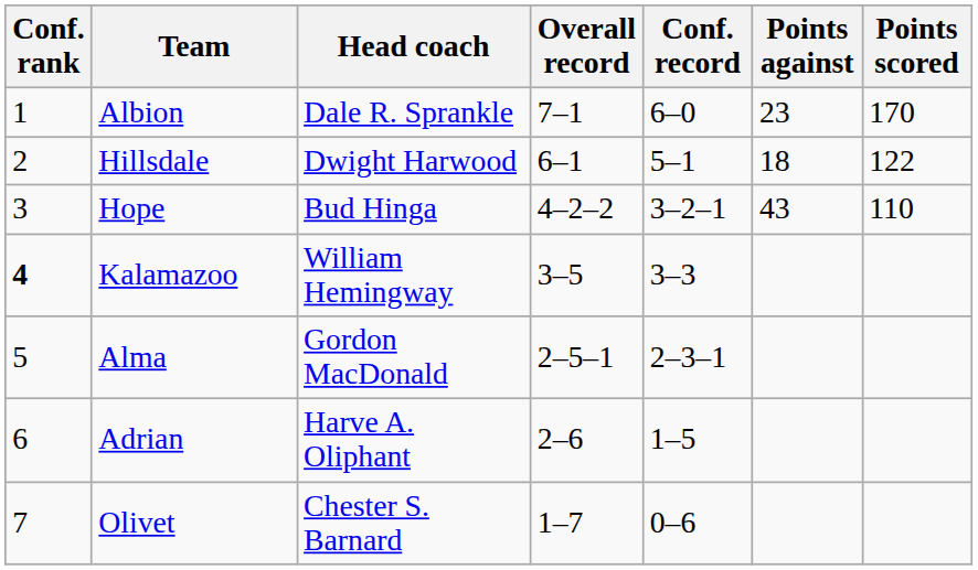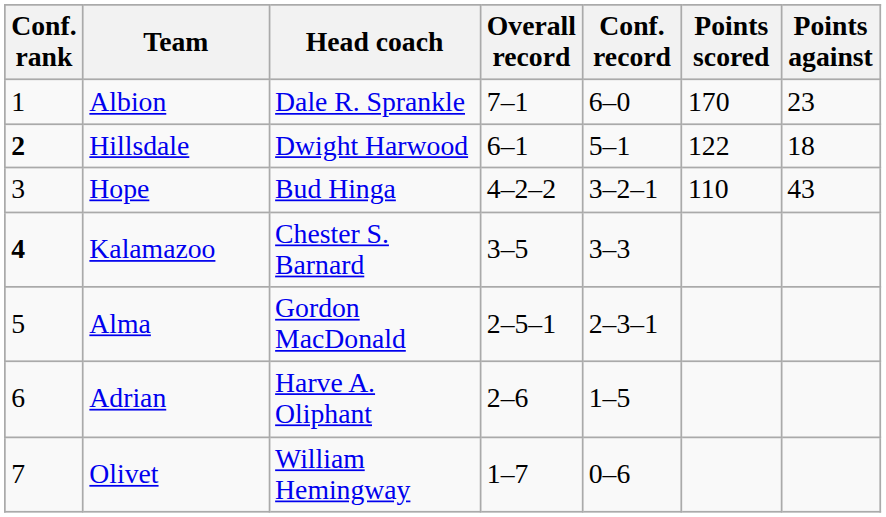columns swapped: Points scored <-> Points against
Hillsdale | Conf. rank: normal -> bold
Kalamazoo | Head coach: William Hemingway -> Chester S. Barnard
Olivet | Head coach: Chester S. Barnard -> William Hemingway
